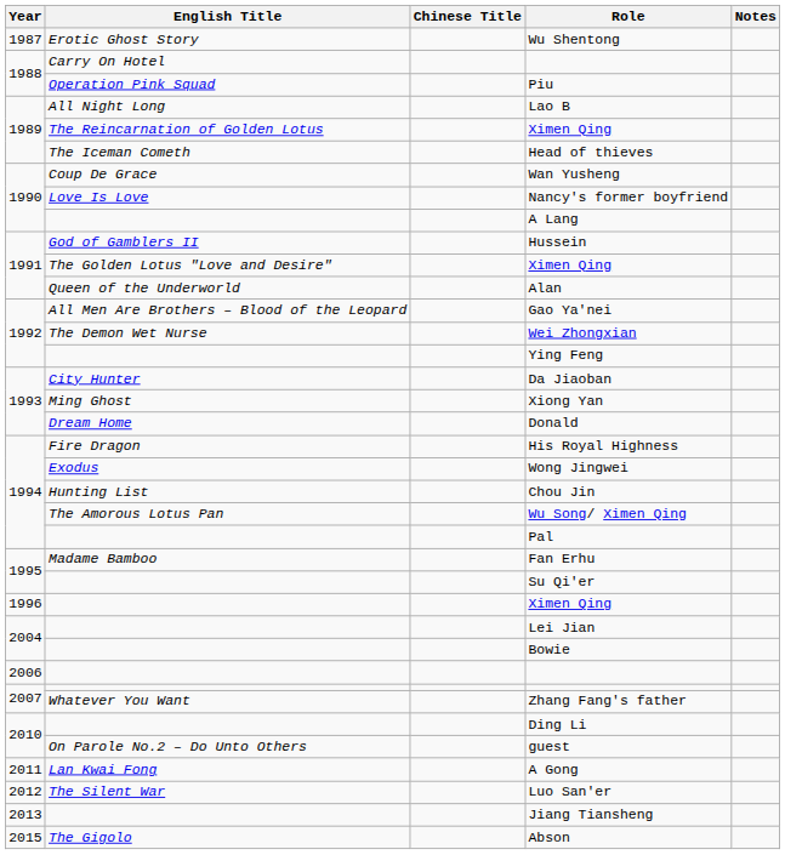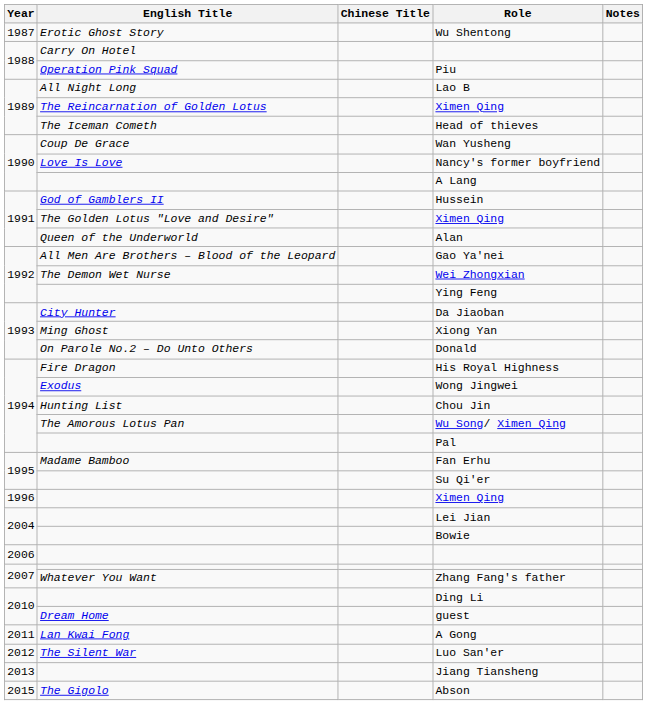Donald | English Title: Dream Home -> On Parole No.2 – Do Unto Others
guest | English Title: On Parole No.2 – Do Unto Others -> Dream Home
